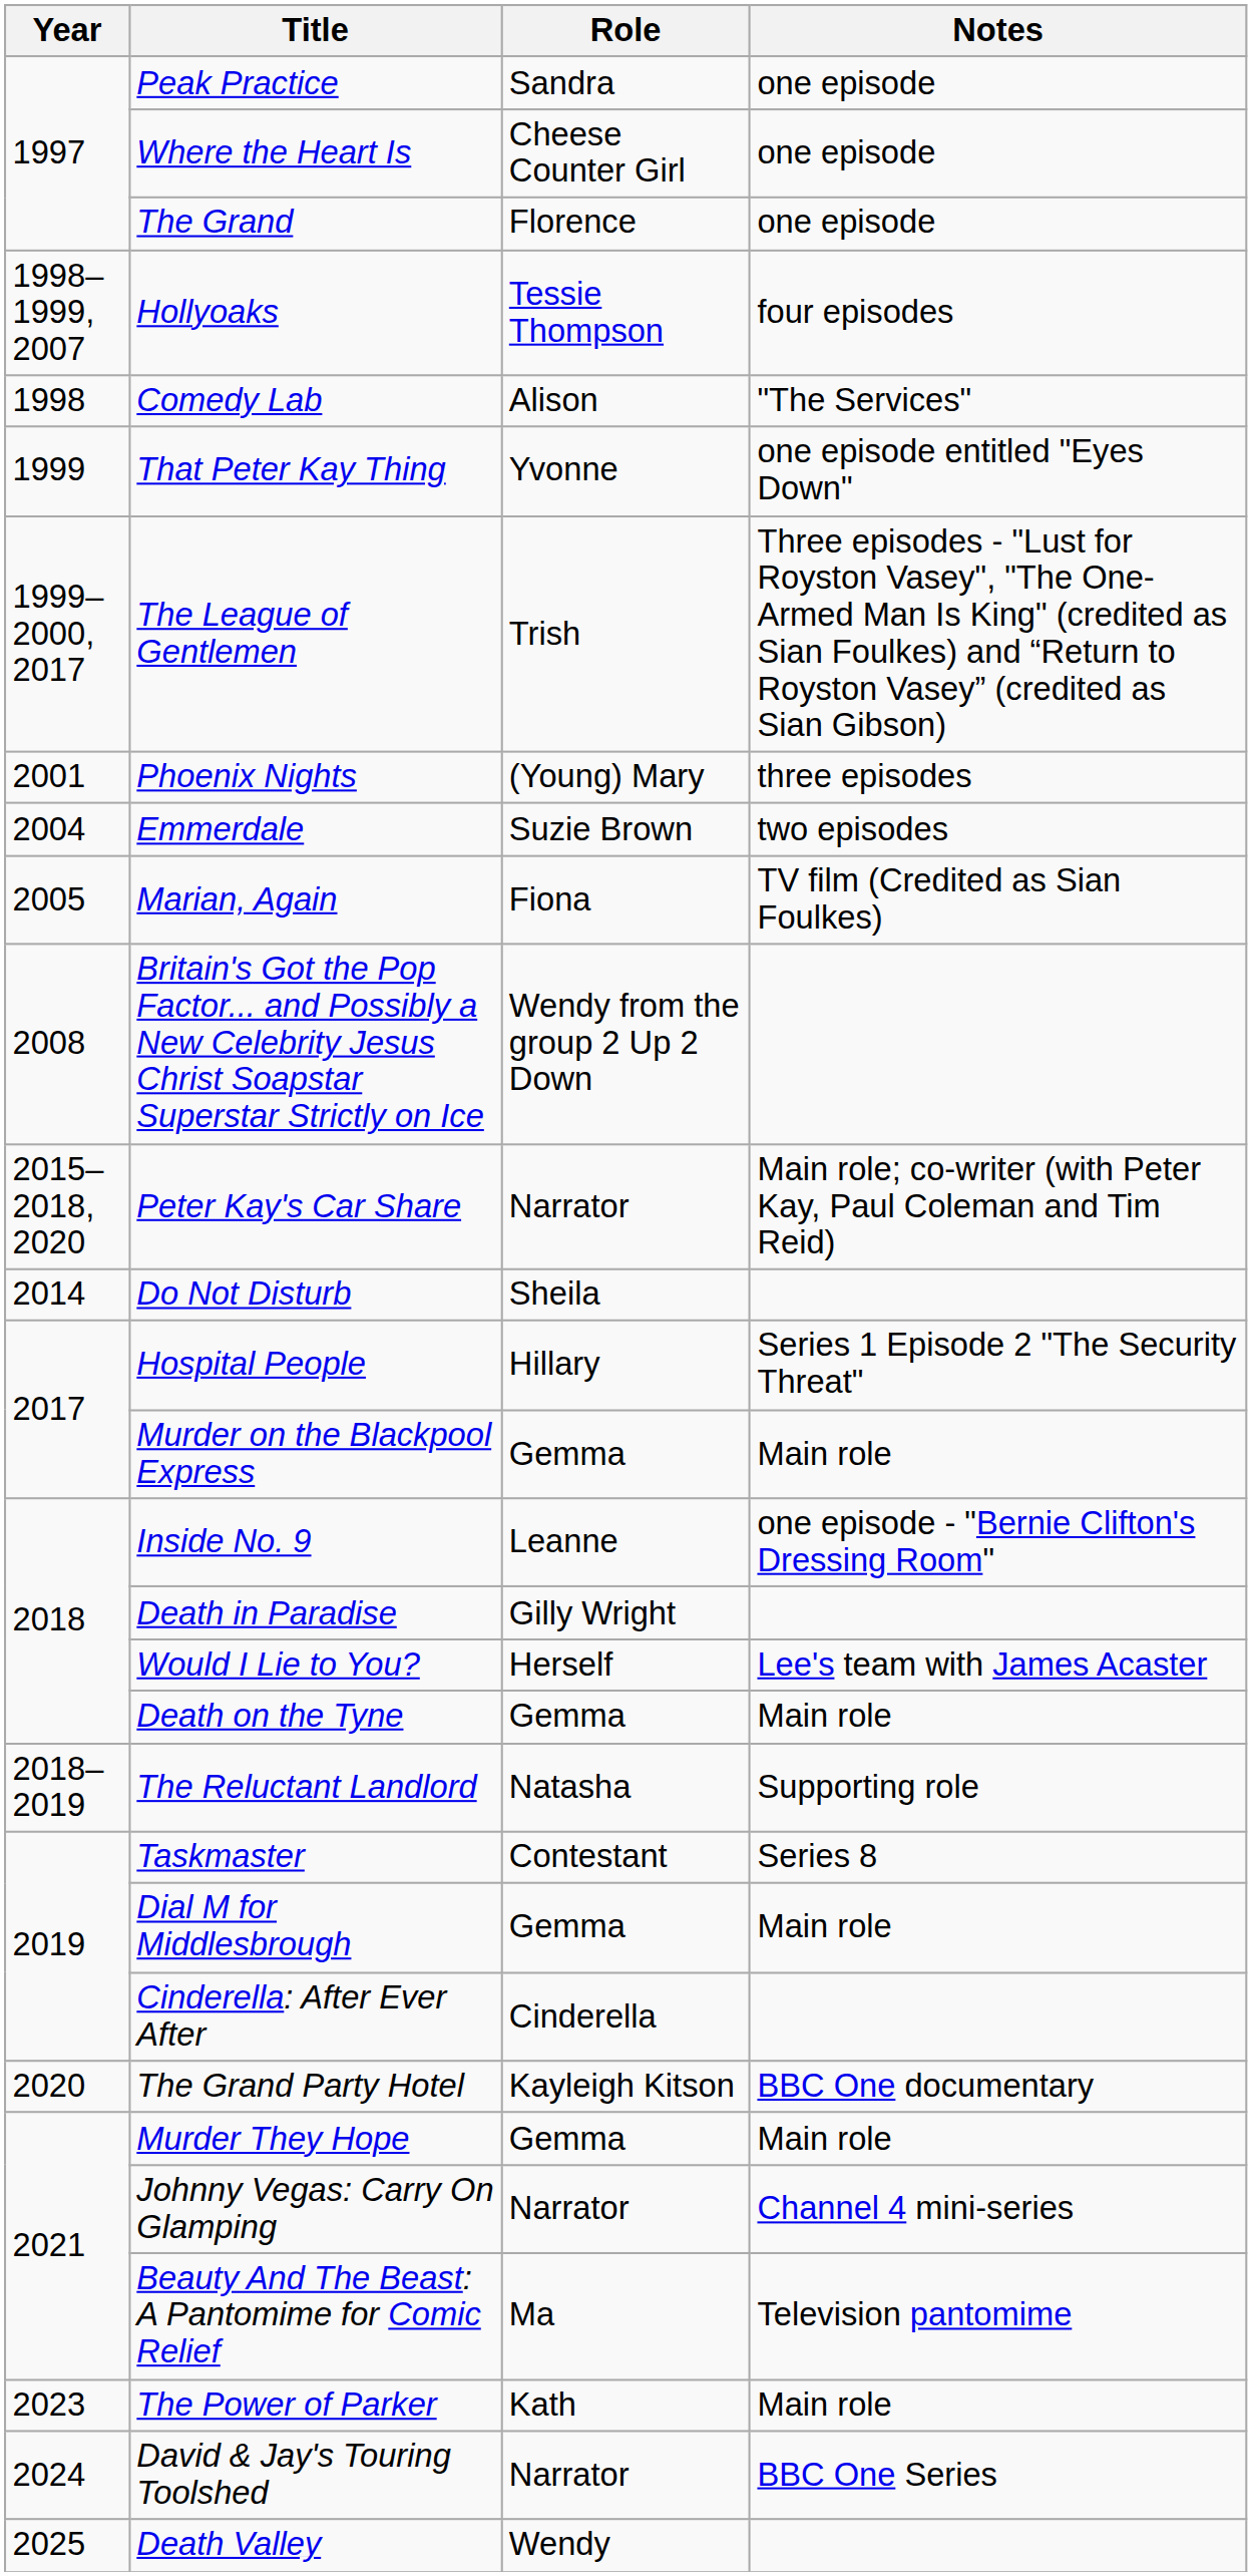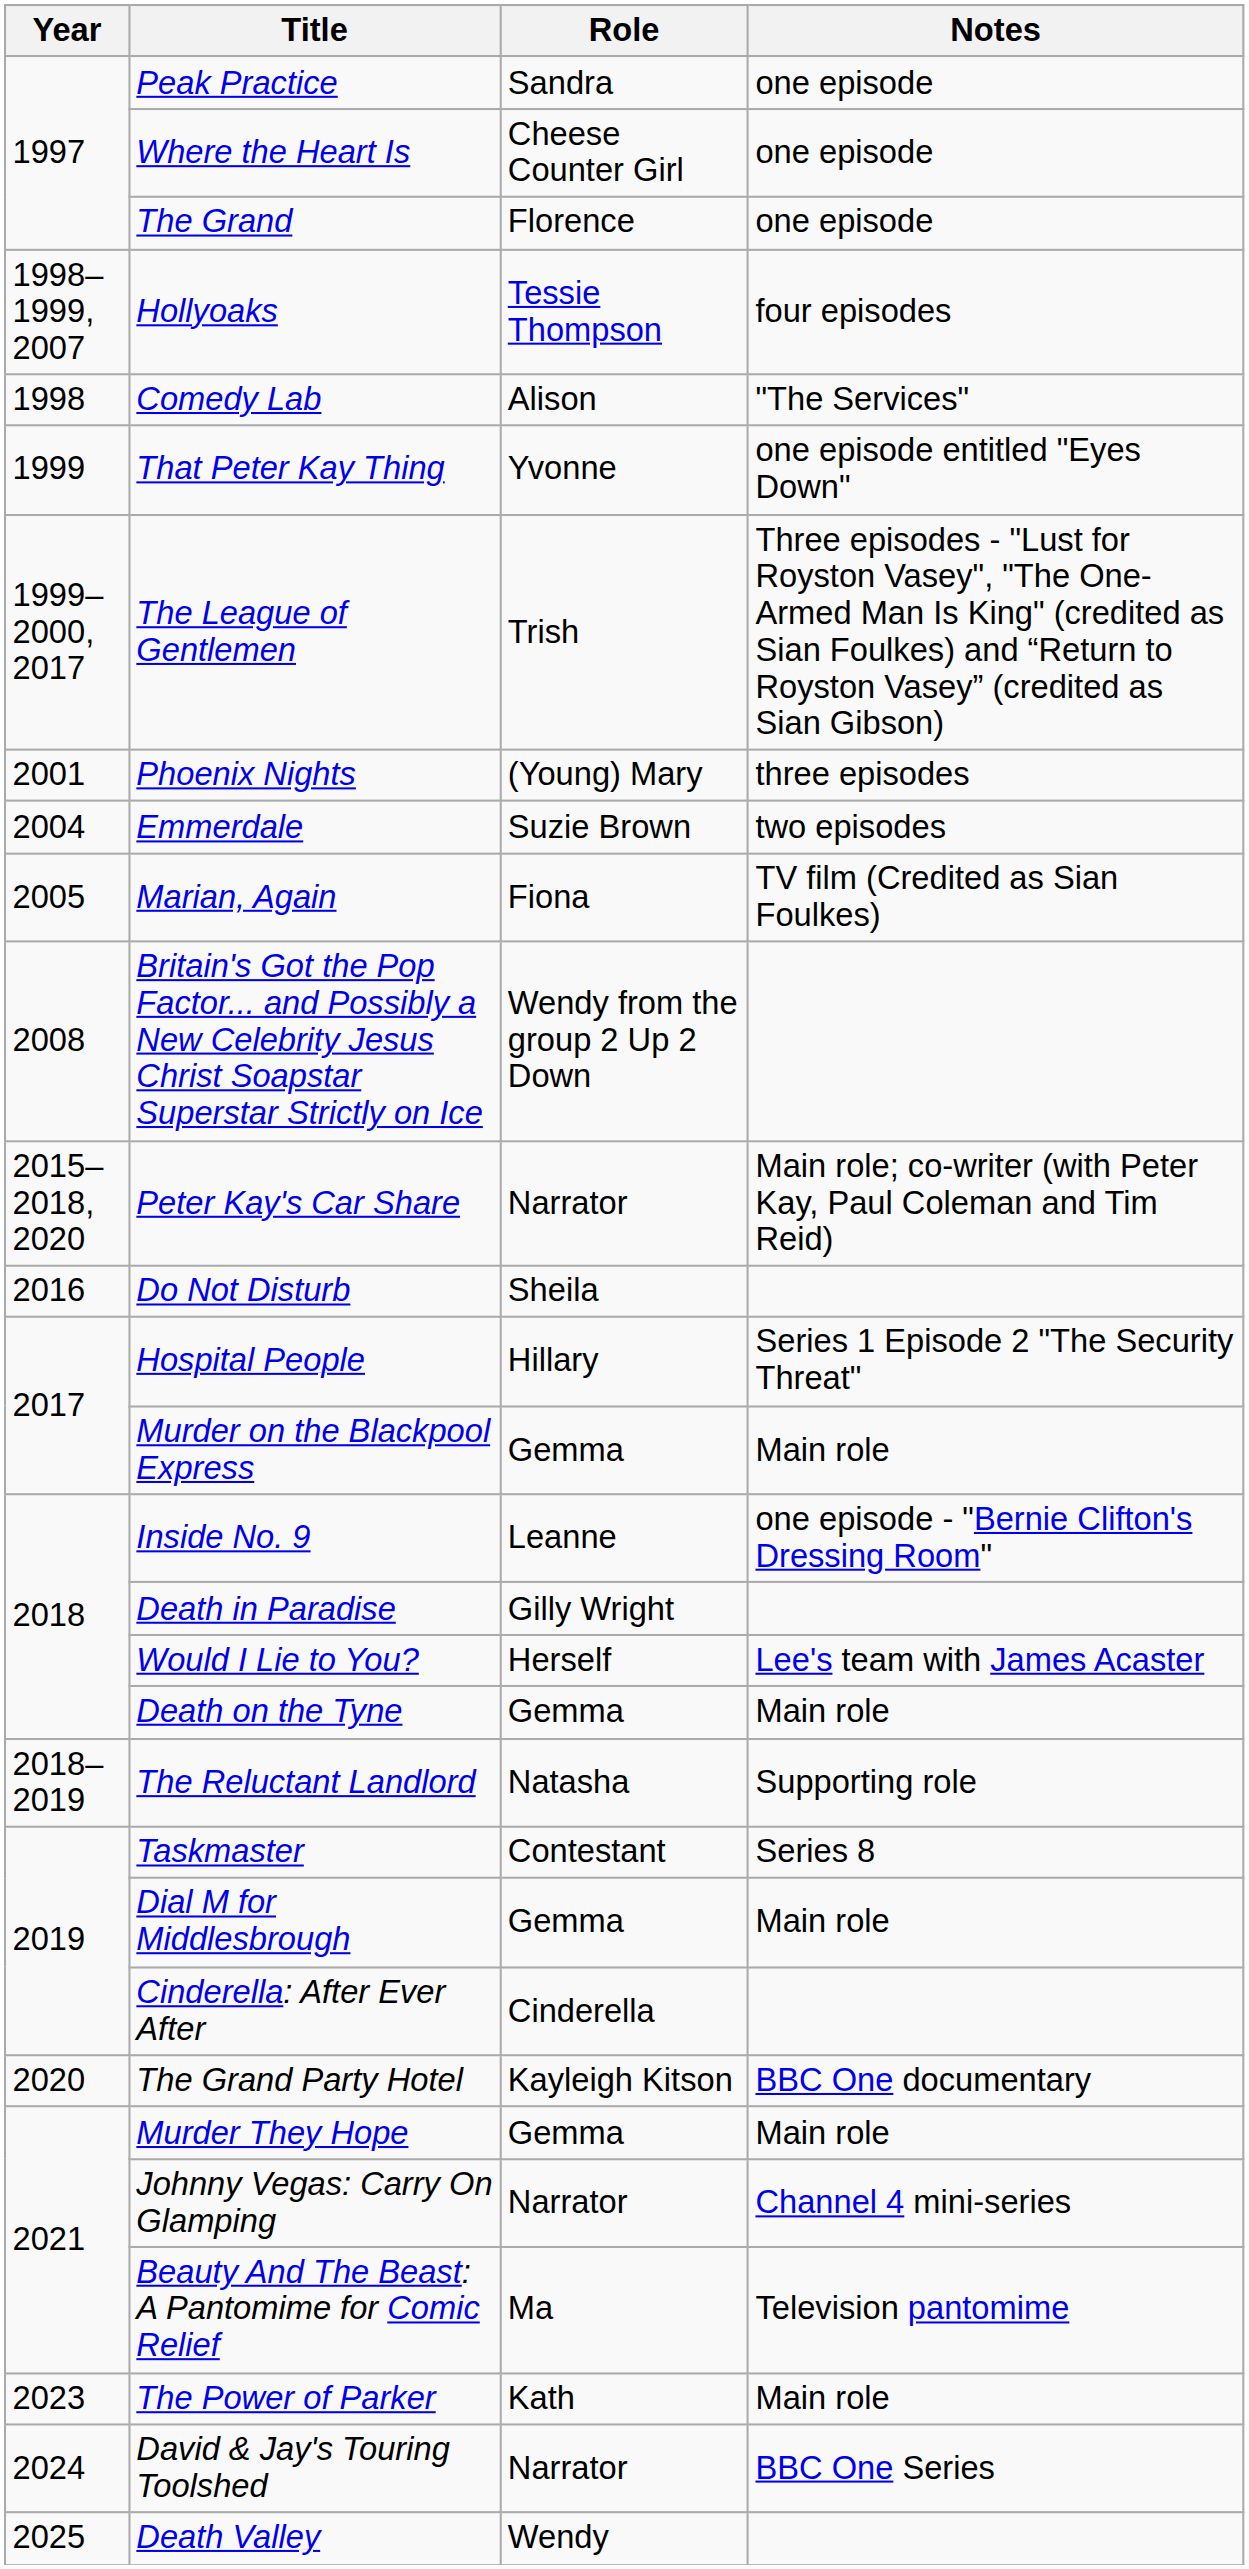Do Not Disturb | Year: 2014 -> 2016
